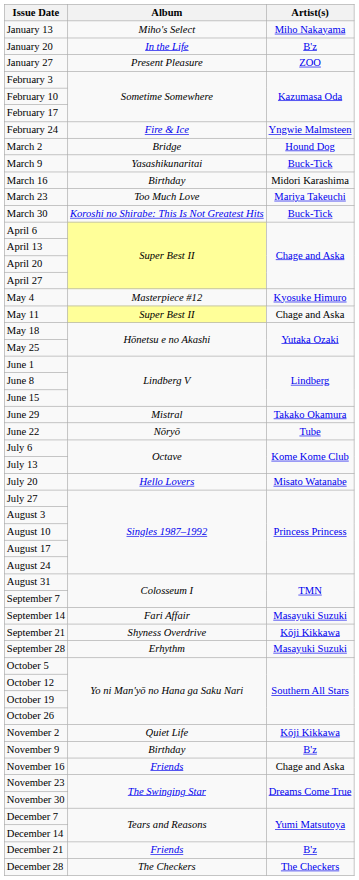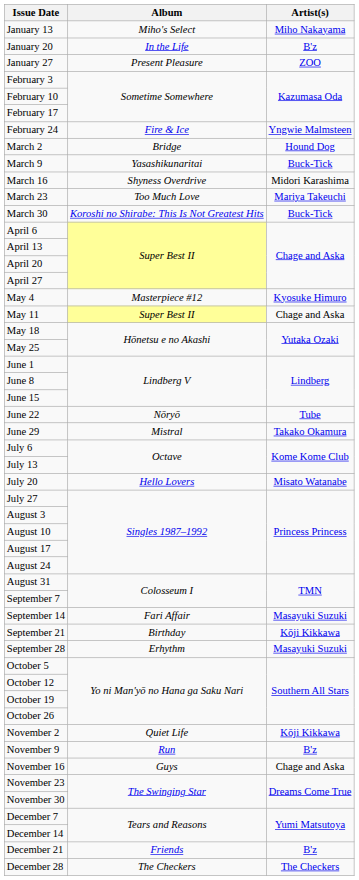March 16 | Album: Birthday -> Shyness Overdrive
rows swapped: June 22 <-> June 29
September 21 | Album: Shyness Overdrive -> Birthday
November 9 | Album: Birthday -> Run
November 16 | Album: Friends -> Guys
